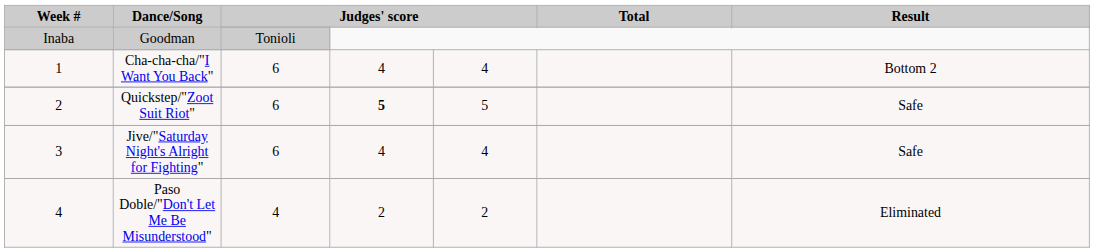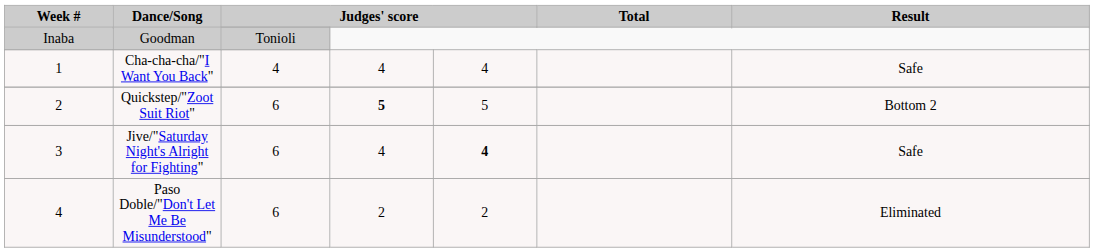Cha-cha-cha/"I Want You Back" | column 3: 6 -> 4
Cha-cha-cha/"I Want You Back" | Result: Bottom 2 -> Safe
Quickstep/"Zoot Suit Riot" | Result: Safe -> Bottom 2
Jive/"Saturday Night's Alright for Fighting" | column 5: normal -> bold
Paso Doble/"Don't Let Me Be Misunderstood" | column 3: 4 -> 6
